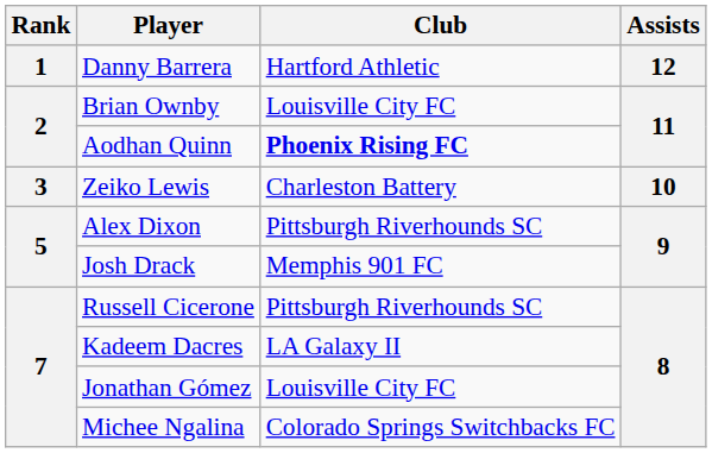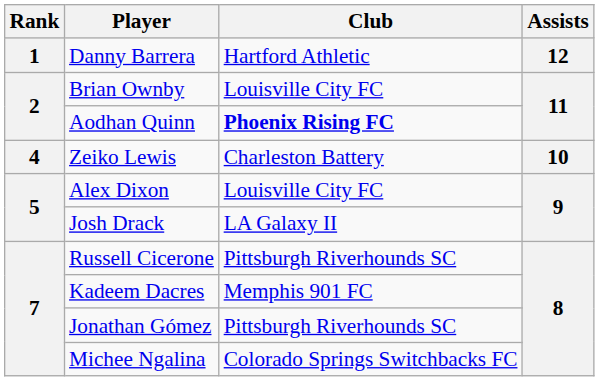Zeiko Lewis | Rank: 3 -> 4
Alex Dixon | Club: Pittsburgh Riverhounds SC -> Louisville City FC
Josh Drack | Club: Memphis 901 FC -> LA Galaxy II
Kadeem Dacres | Club: LA Galaxy II -> Memphis 901 FC
Jonathan Gómez | Club: Louisville City FC -> Pittsburgh Riverhounds SC
